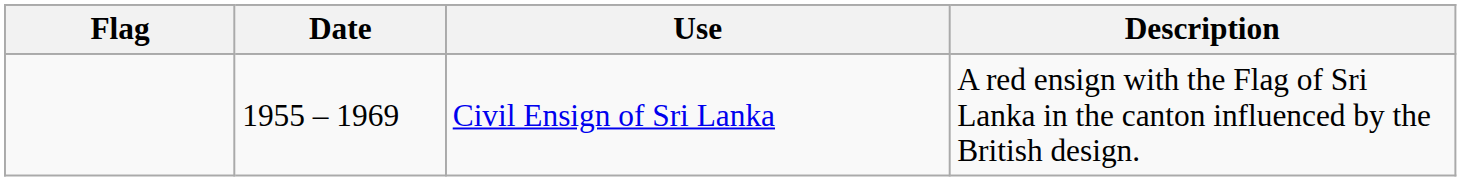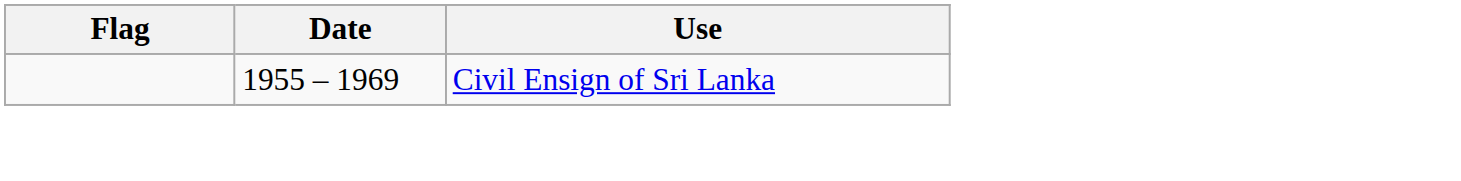- column: Description | A red ensign with the Flag of Sri Lanka in the canton influenced by the British design.
